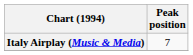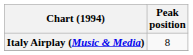Italy Airplay (Music & Media) | Peak position: 7 -> 8
